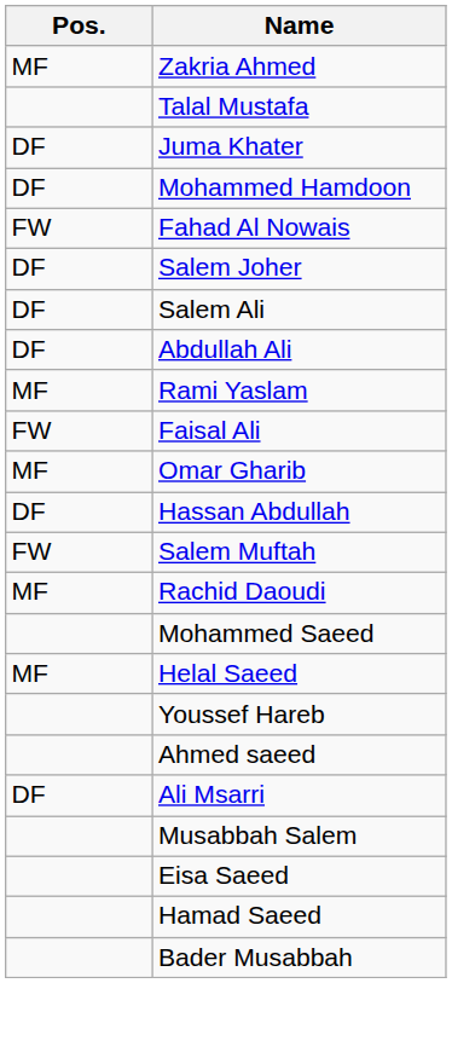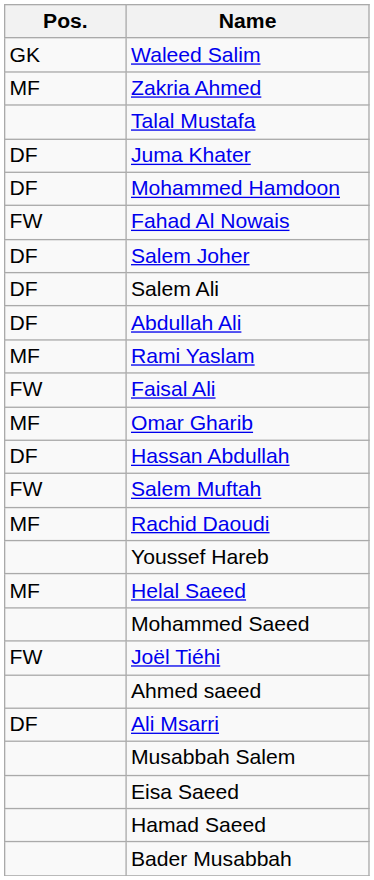+ row: GK | Waleed Salim
rows swapped: Mohammed Saeed <-> Youssef Hareb
+ row: FW | Joël Tiéhi
